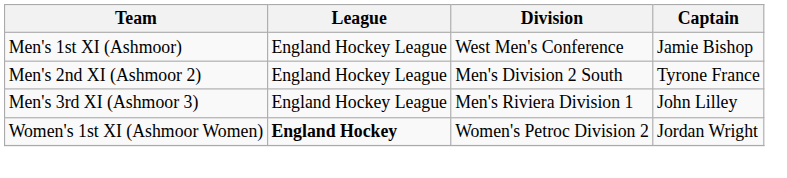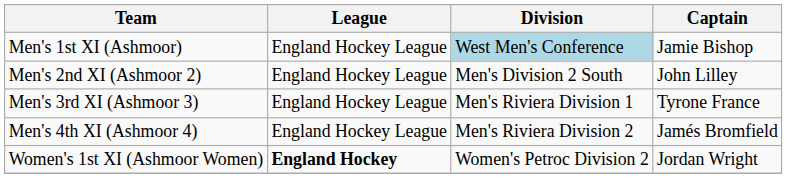Men's 1st XI (Ashmoor) | Division: no background -> lightblue background
Men's 2nd XI (Ashmoor 2) | Captain: Tyrone France -> John Lilley
Men's 3rd XI (Ashmoor 3) | Captain: John Lilley -> Tyrone France
+ row: Men's 4th XI (Ashmoor 4) | England Hockey League | Men's Riviera Division 2 | Jamés Bromfield
